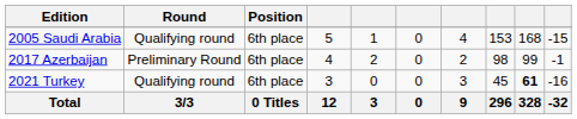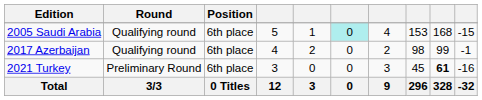2005 Saudi Arabia | column 6: no background -> paleturquoise background
2017 Azerbaijan | Round: Preliminary Round -> Qualifying round
2021 Turkey | Round: Qualifying round -> Preliminary Round
